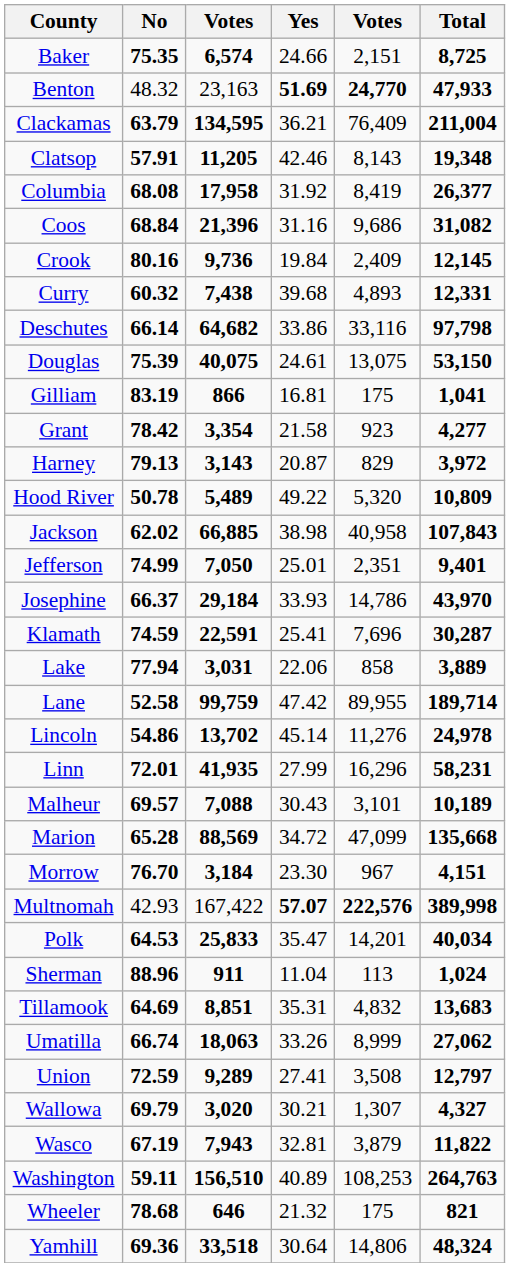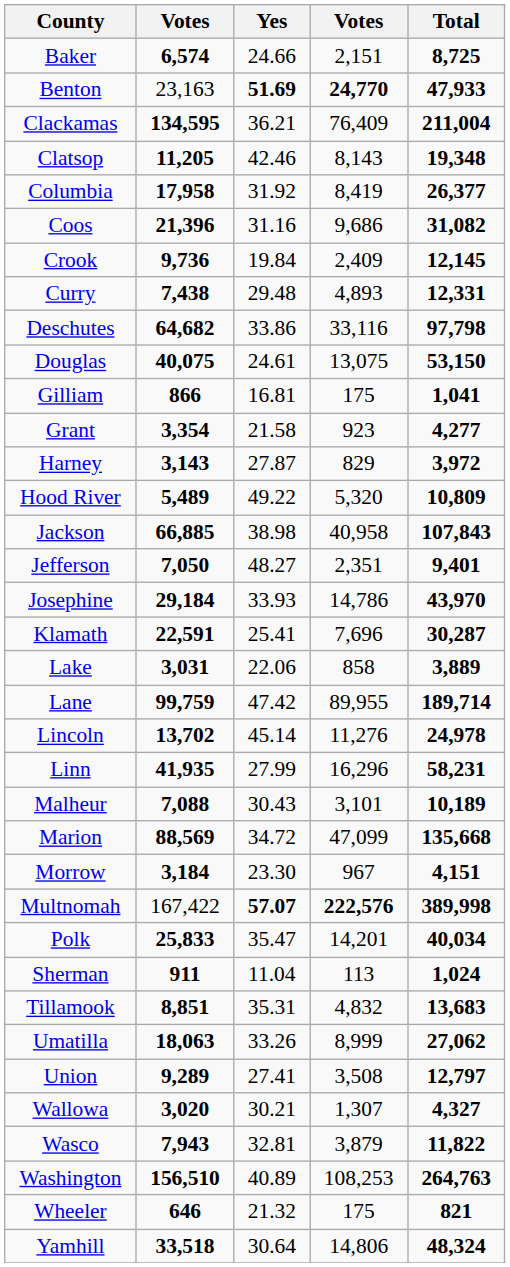- column: No | 75.35 | 48.32 | 63.79 | 57.91 | 68.08 | 68.84 | 80.16 | 60.32 | 66.14 | 75.39 | 83.19 | 78.42 | 79.13 | 50.78 | 62.02 | 74.99 | 66.37 | 74.59 | 77.94 | 52.58 | 54.86 | 72.01 | 69.57 | 65.28 | 76.70 | 42.93 | 64.53 | 88.96 | 64.69 | 66.74 | 72.59 | 69.79 | 67.19 | 59.11 | 78.68 | 69.36
Curry | Yes: 39.68 -> 29.48
Harney | Yes: 20.87 -> 27.87
Jefferson | Yes: 25.01 -> 48.27
